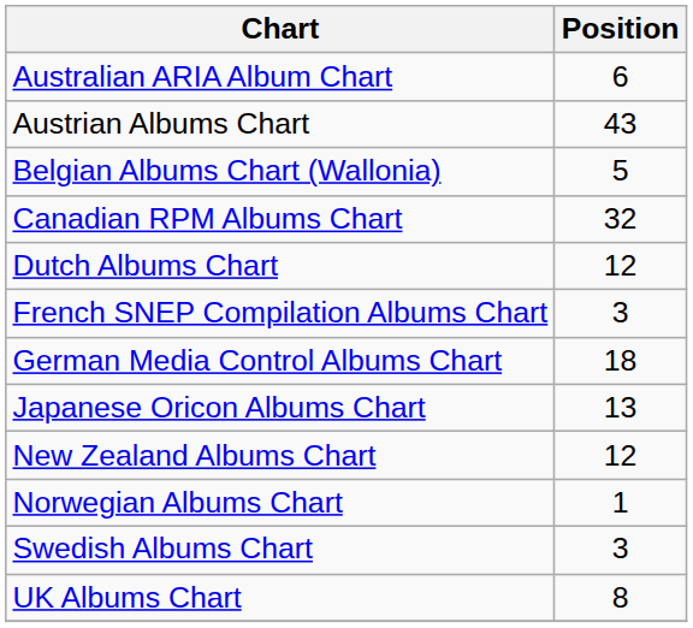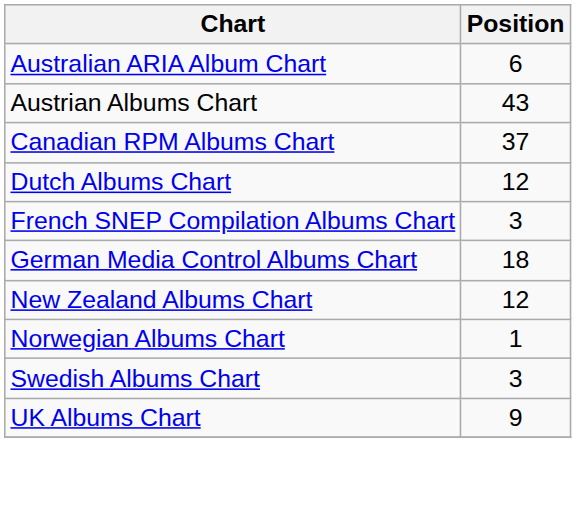- row: Belgian Albums Chart (Wallonia) | 5
Canadian RPM Albums Chart | Position: 32 -> 37
- row: Japanese Oricon Albums Chart | 13
UK Albums Chart | Position: 8 -> 9
